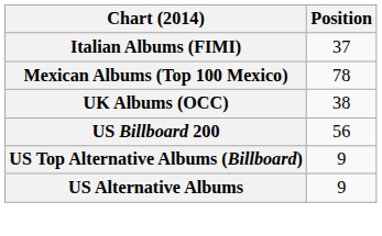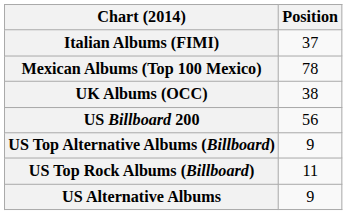+ row: US Top Rock Albums (Billboard) | 11
